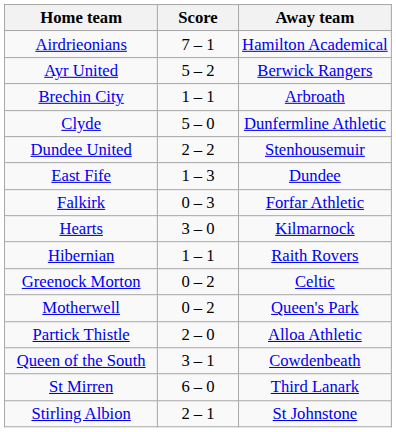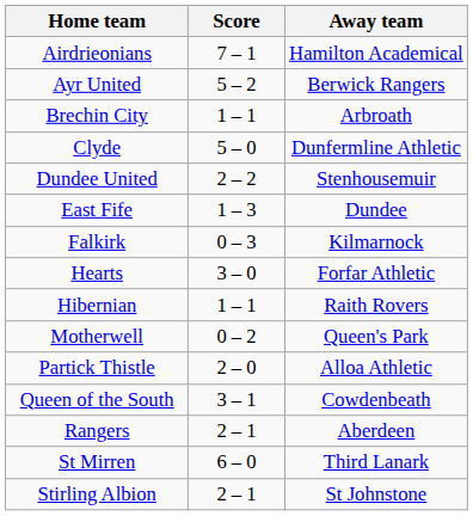Falkirk | Away team: Forfar Athletic -> Kilmarnock
Hearts | Away team: Kilmarnock -> Forfar Athletic
- row: Greenock Morton | 0 – 2 | Celtic
+ row: Rangers | 2 – 1 | Aberdeen
